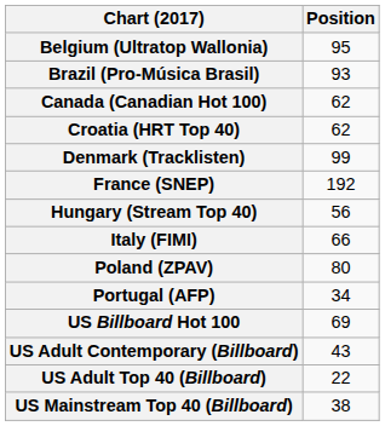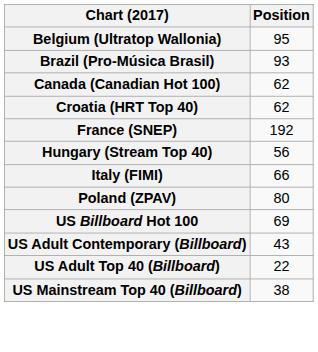- row: Denmark (Tracklisten) | 99
- row: Portugal (AFP) | 34
